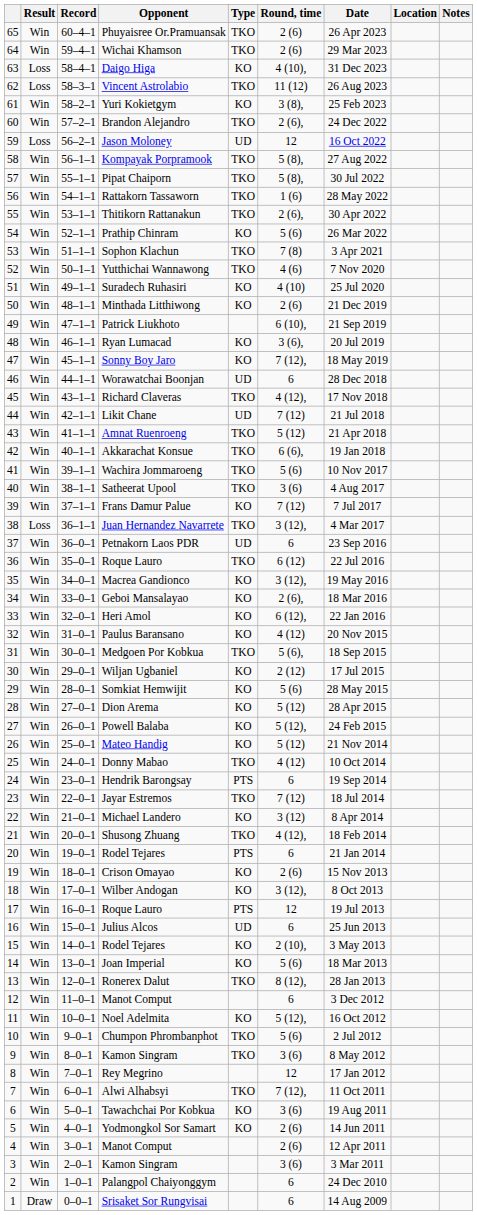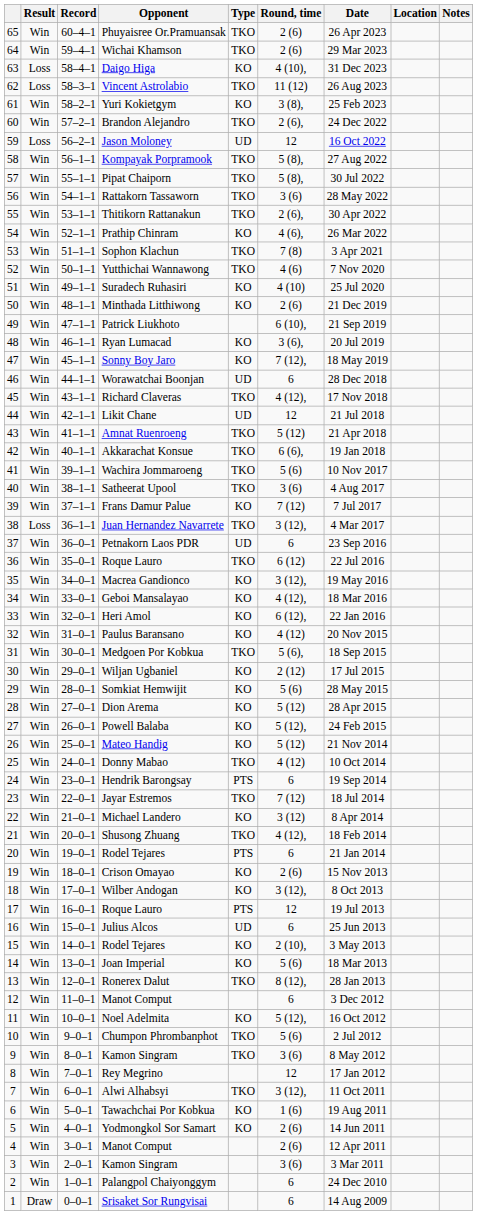Rattakorn Tassaworn | Round, time: 1 (6) -> 3 (6)
Prathip Chinram | Round, time: 5 (6) -> 4 (6),
Likit Chane | Round, time: 7 (12) -> 12
Geboi Mansalayao | Round, time: 2 (6), -> 4 (12),
Alwi Alhabsyi | Round, time: 7 (12), -> 3 (12),
Tawachchai Por Kobkua | Round, time: 3 (6) -> 1 (6)
